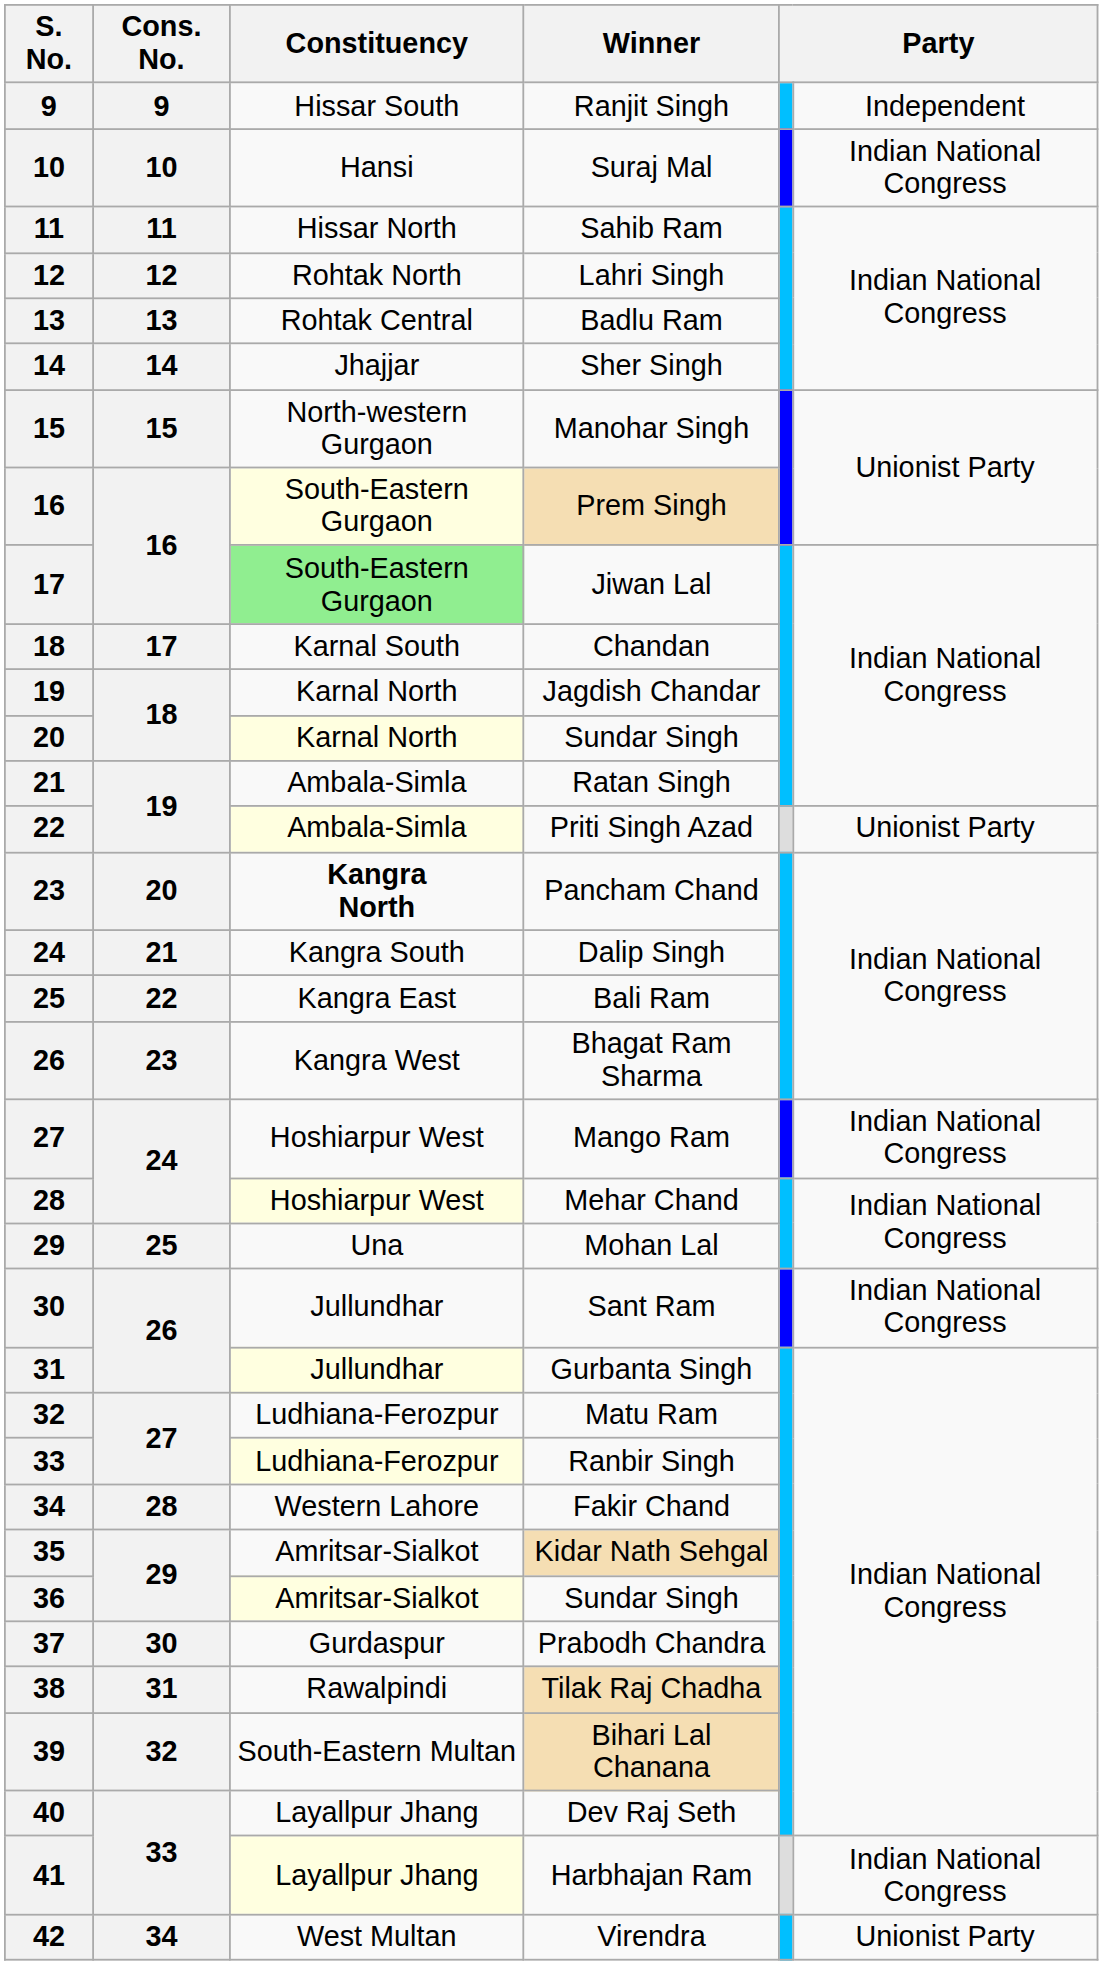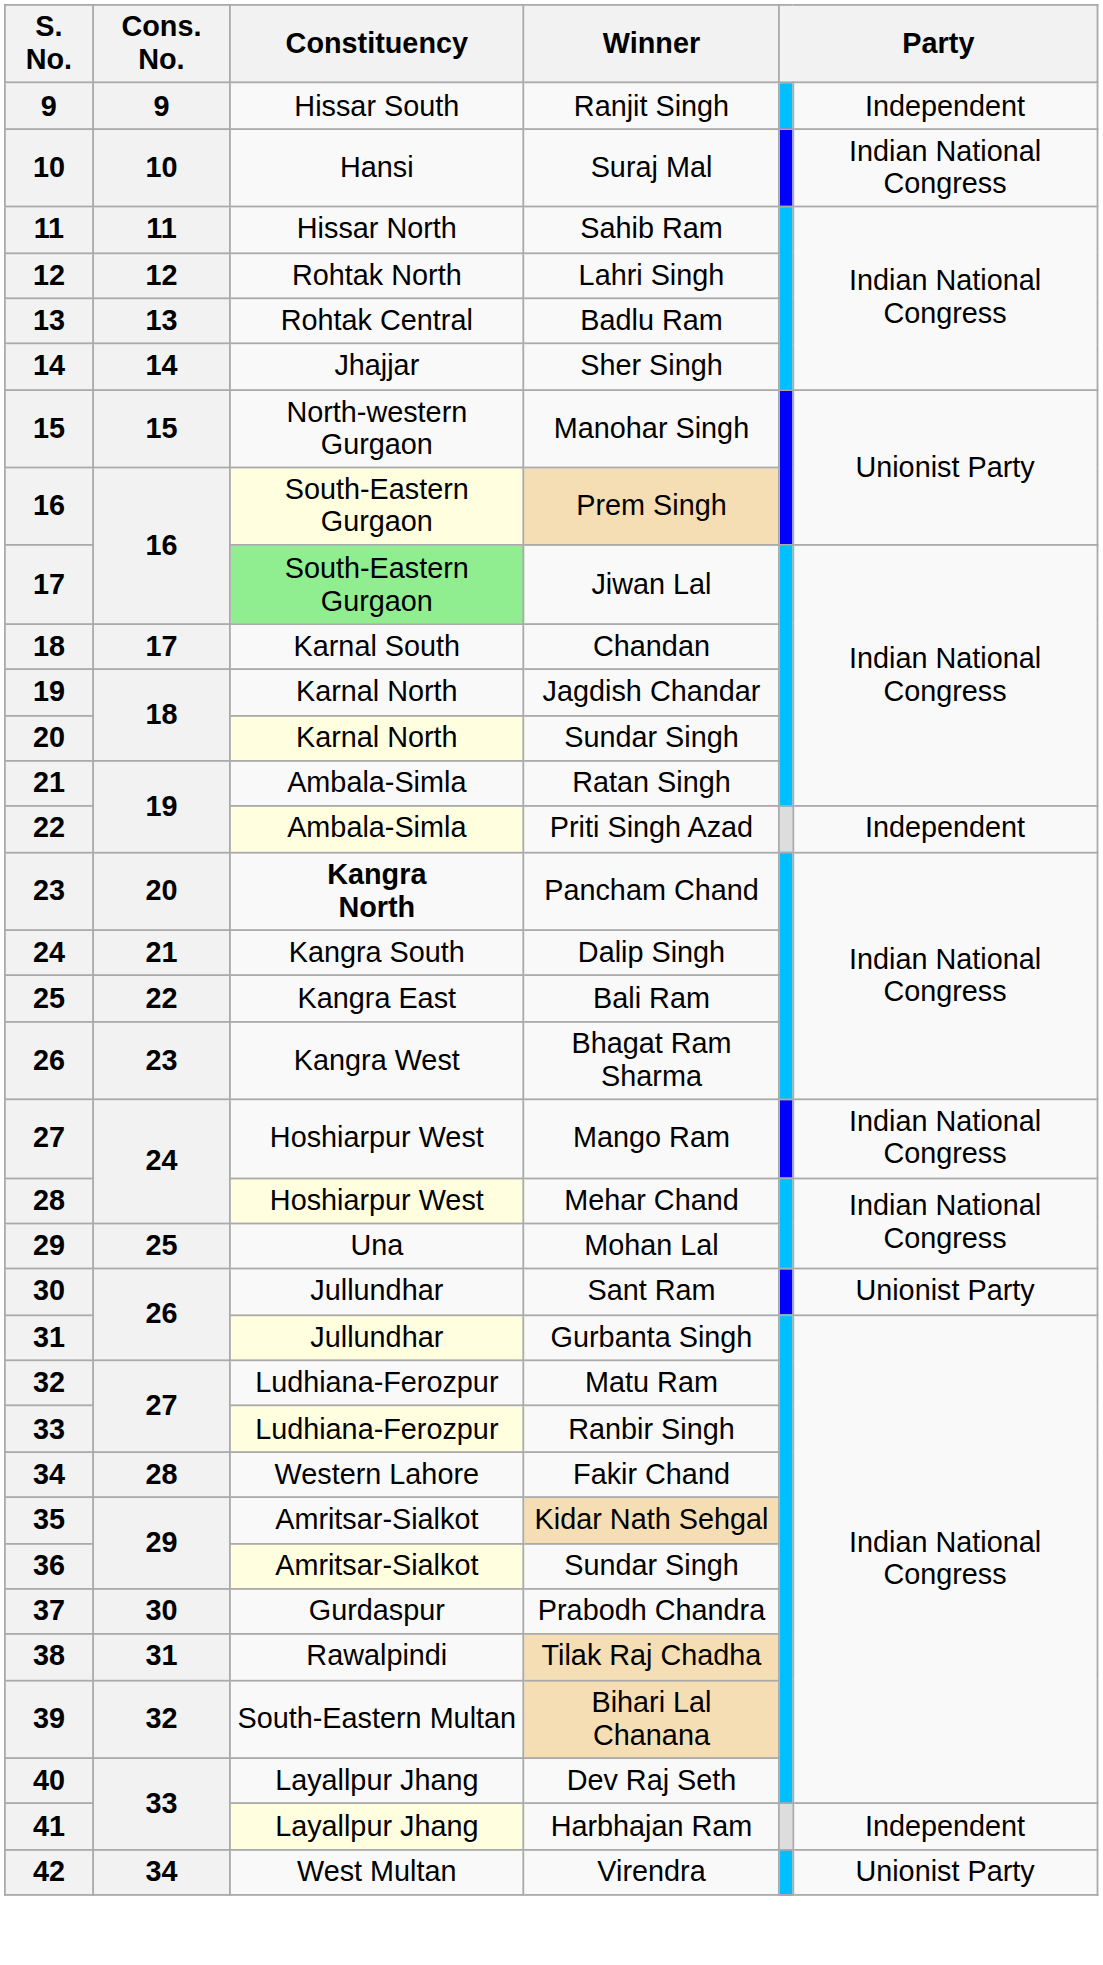Priti Singh Azad | column 6: Unionist Party -> Independent
Sant Ram | column 6: Indian National Congress -> Unionist Party
Harbhajan Ram | column 6: Indian National Congress -> Independent
